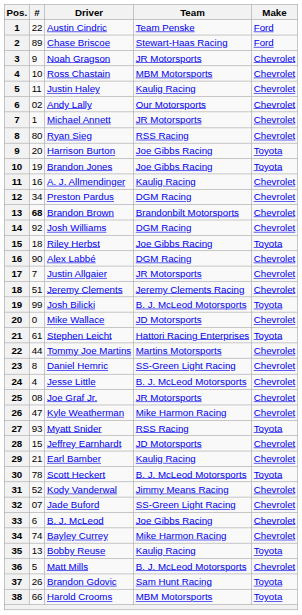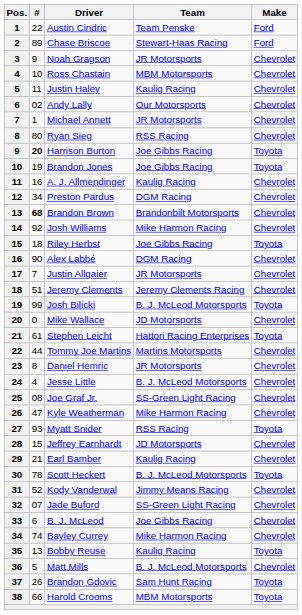Harrison Burton | #: normal -> bold
Josh Williams | Team: DGM Racing -> Mike Harmon Racing
Daniel Hemric | Team: SS-Green Light Racing -> JR Motorsports
Joe Graf Jr. | Team: JR Motorsports -> SS-Green Light Racing
